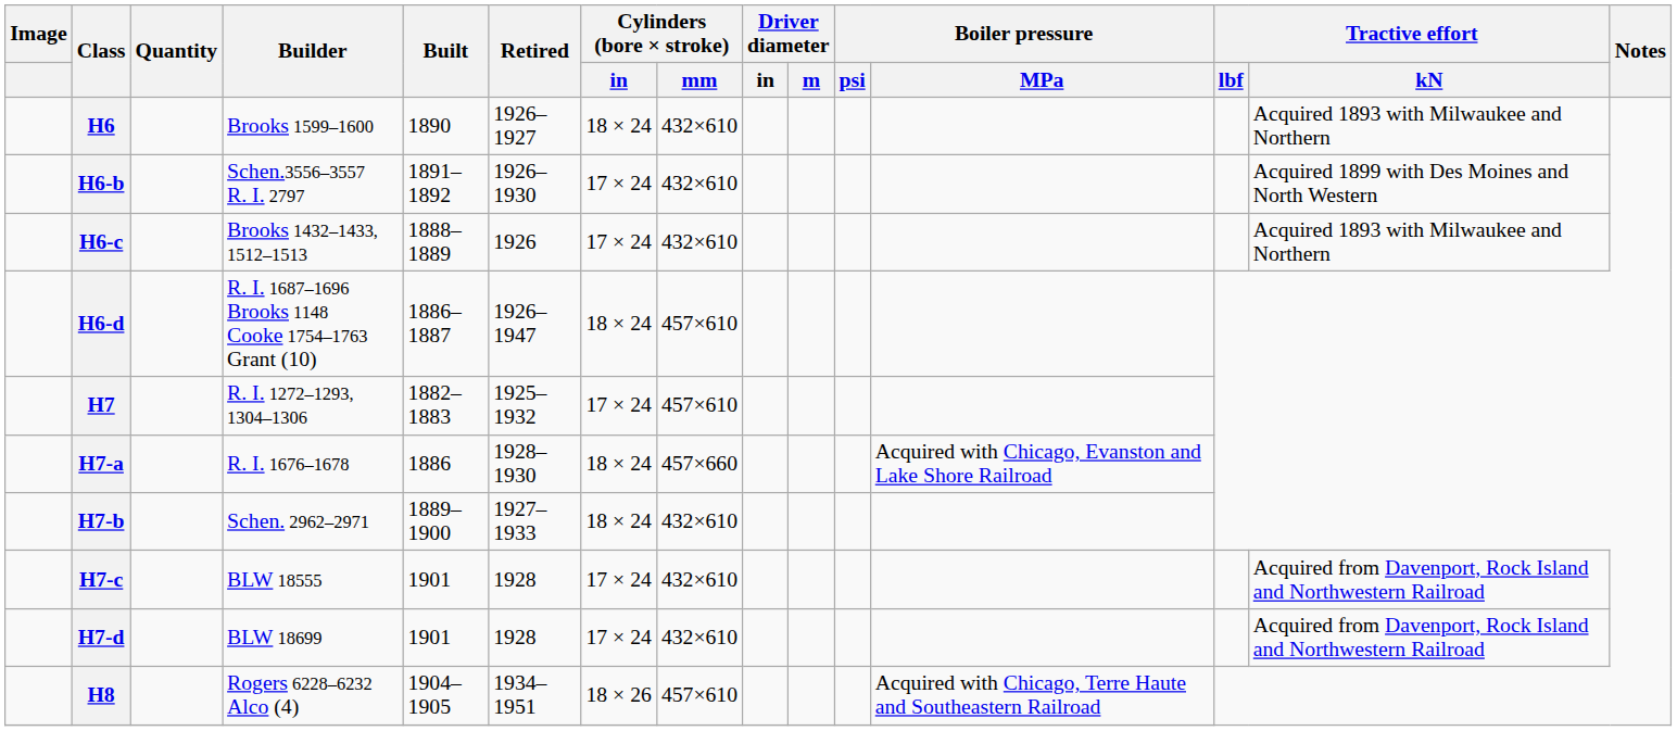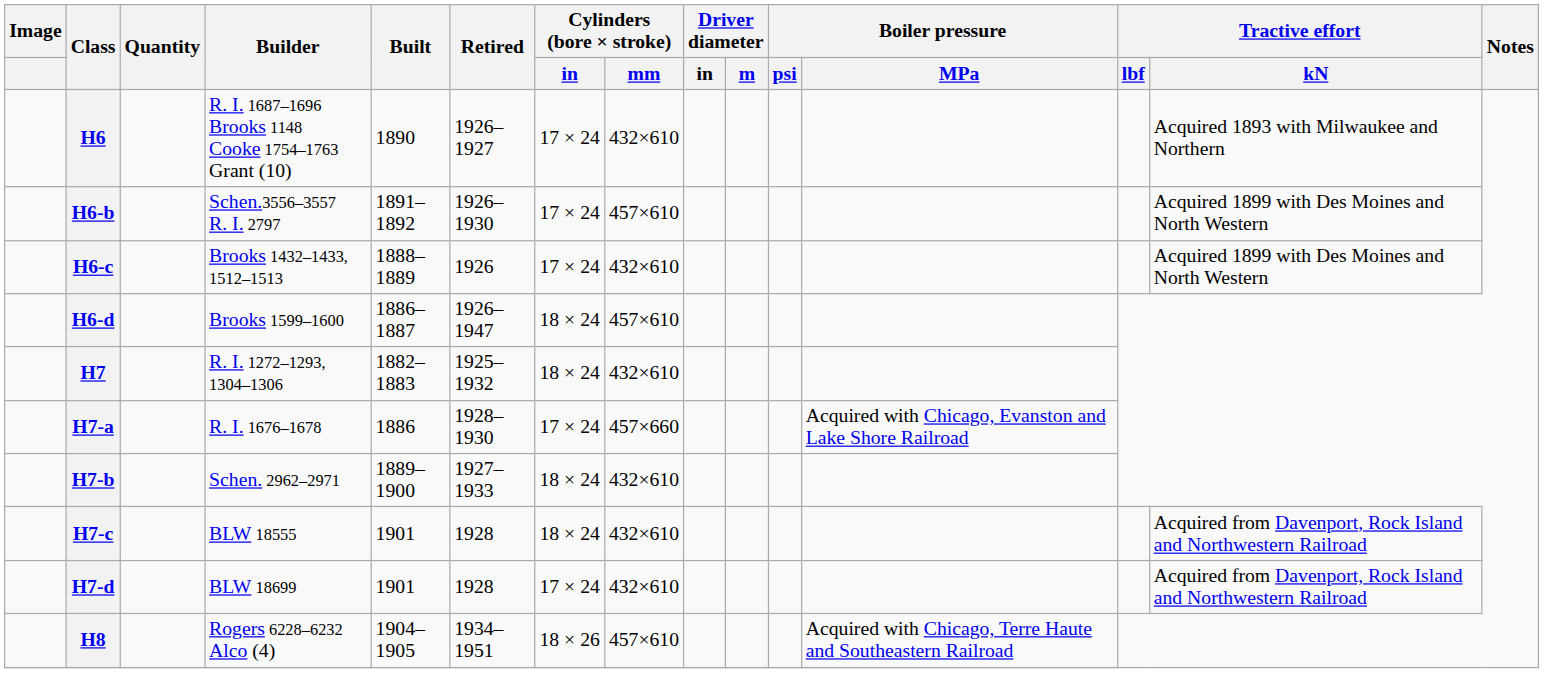H6 | Builder: Brooks 1599–1600 -> R. I. 1687–1696 Brooks 1148 Cooke 1754–1763 Grant (10)
H6 | Cylinders (bore × stroke) / in: 18 × 24 -> 17 × 24
H6-b | Cylinders (bore × stroke) / mm: 432×610 -> 457×610
H6-c | Tractive effort / kN: Acquired 1893 with Milwaukee and Northern -> Acquired 1899 with Des Moines and North Western
H6-d | Builder: R. I. 1687–1696 Brooks 1148 Cooke 1754–1763 Grant (10) -> Brooks 1599–1600
H7 | Cylinders (bore × stroke) / in: 17 × 24 -> 18 × 24
H7 | Cylinders (bore × stroke) / mm: 457×610 -> 432×610
H7-a | Cylinders (bore × stroke) / in: 18 × 24 -> 17 × 24
H7-c | Cylinders (bore × stroke) / in: 17 × 24 -> 18 × 24
